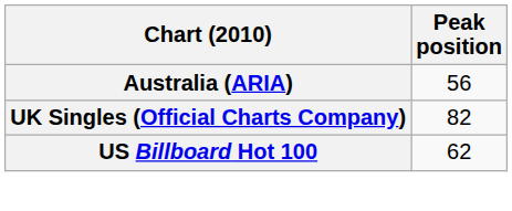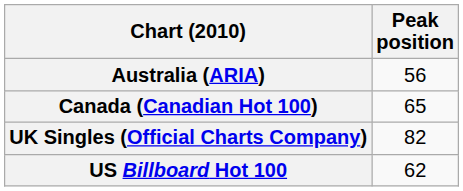+ row: Canada (Canadian Hot 100) | 65
